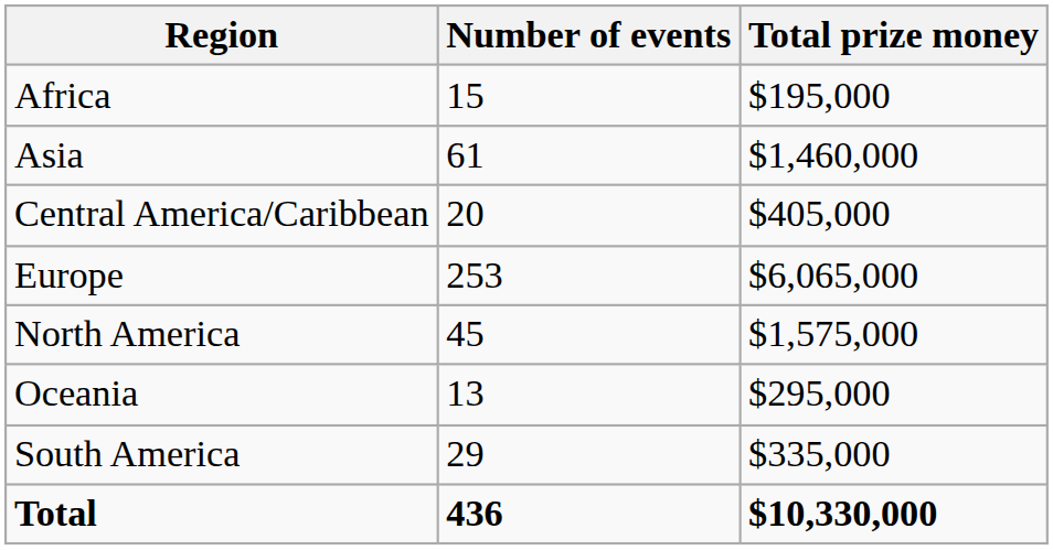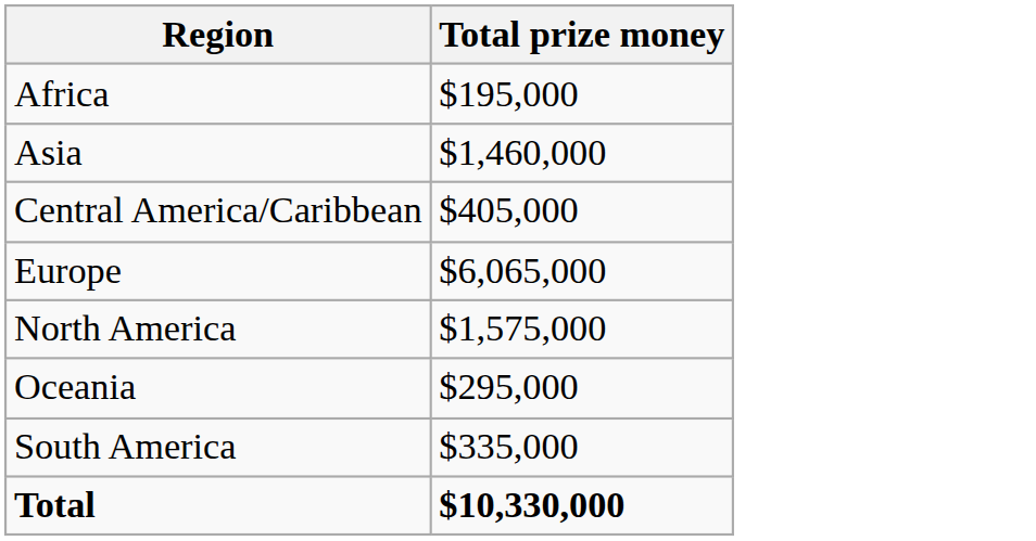- column: Number of events | 15 | 61 | 20 | 253 | 45 | 13 | 29 | 436
